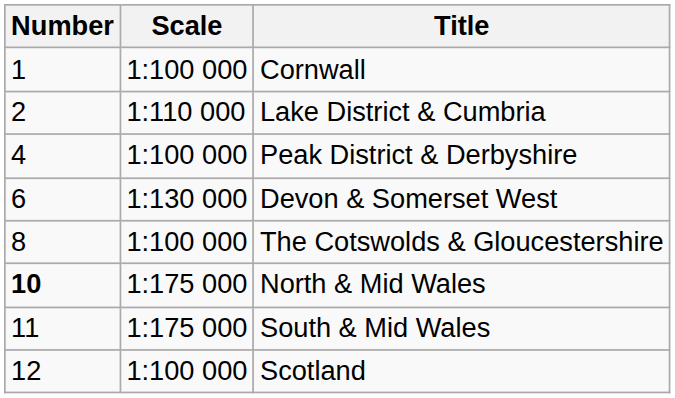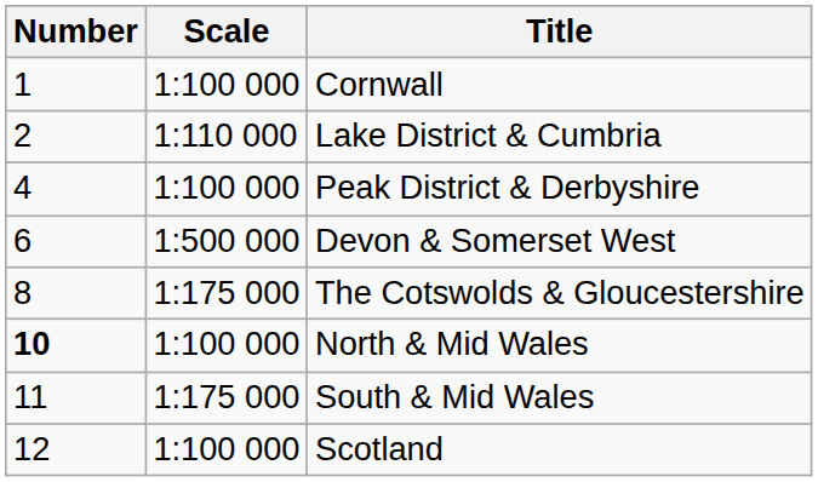Devon & Somerset West | Scale: 1:130 000 -> 1:500 000
The Cotswolds & Gloucestershire | Scale: 1:100 000 -> 1:175 000
North & Mid Wales | Scale: 1:175 000 -> 1:100 000
